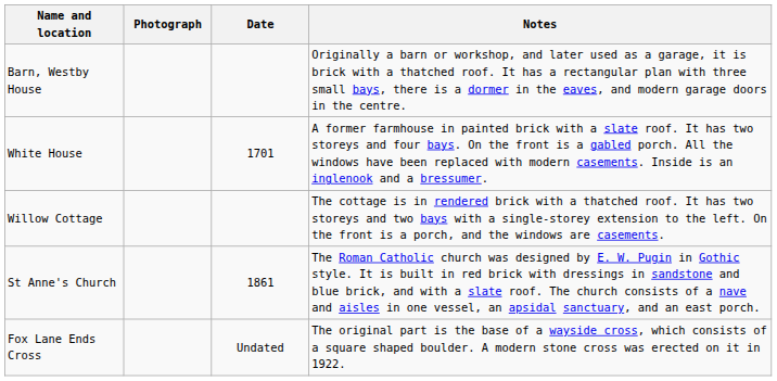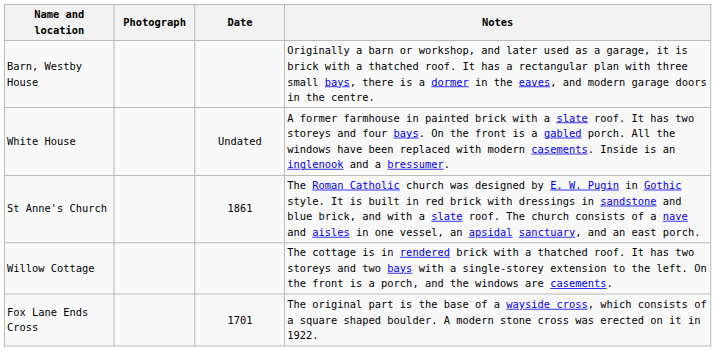White House | Date: 1701 -> Undated
rows swapped: Willow Cottage <-> St Anne's Church
Fox Lane Ends Cross | Date: Undated -> 1701
